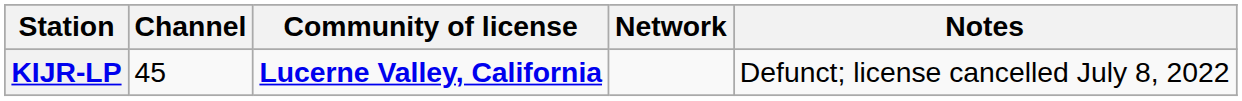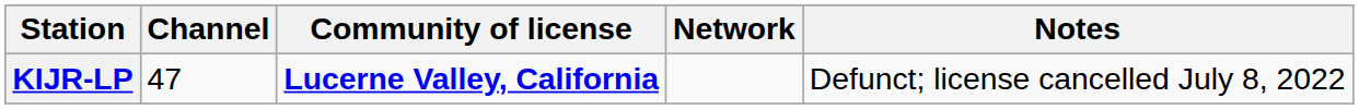KIJR-LP | Channel: 45 -> 47
